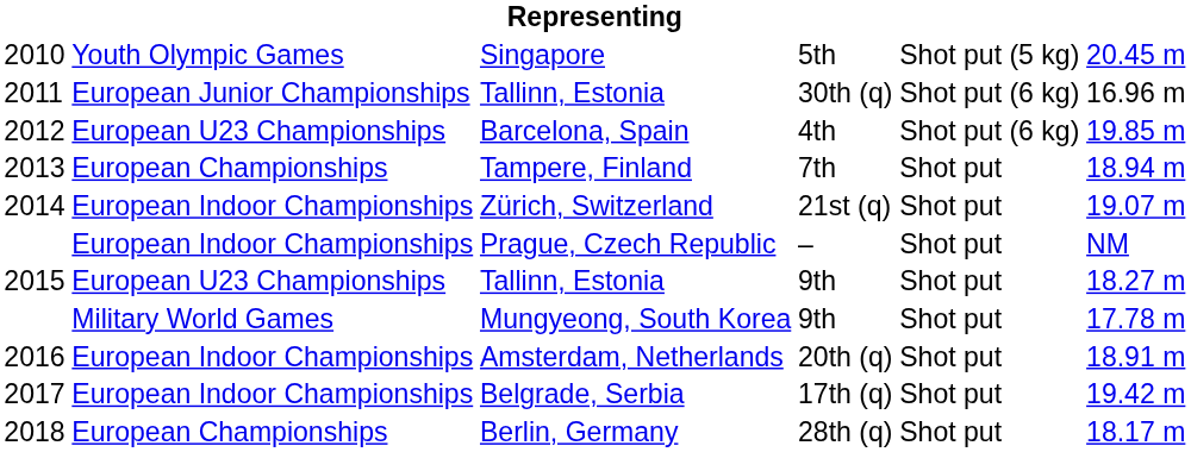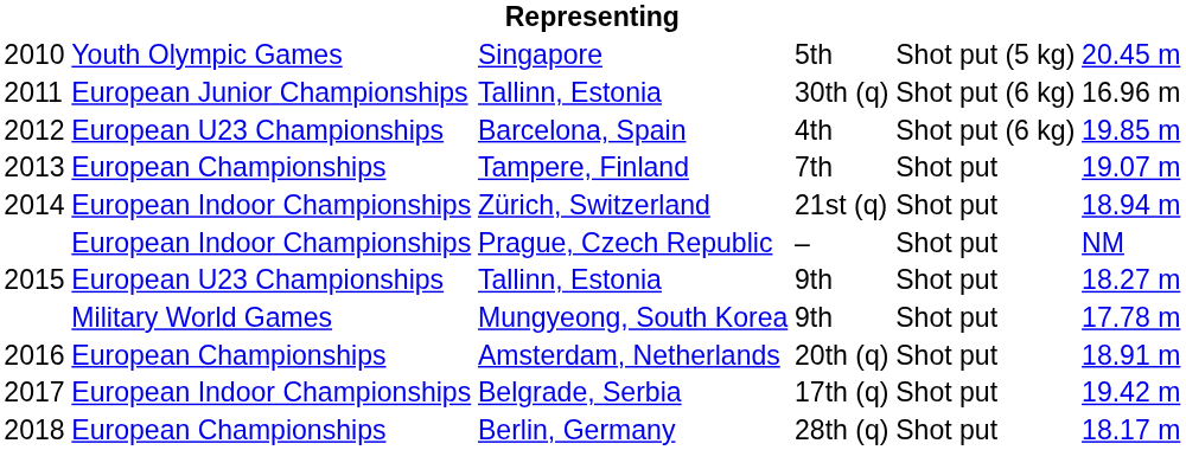Tampere, Finland | column 6: 18.94 m -> 19.07 m
Zürich, Switzerland | column 6: 19.07 m -> 18.94 m
Amsterdam, Netherlands | column 2: European Indoor Championships -> European Championships
